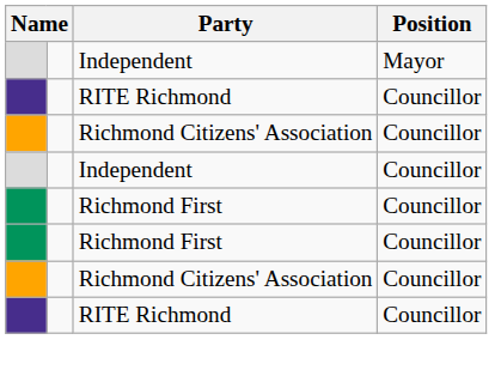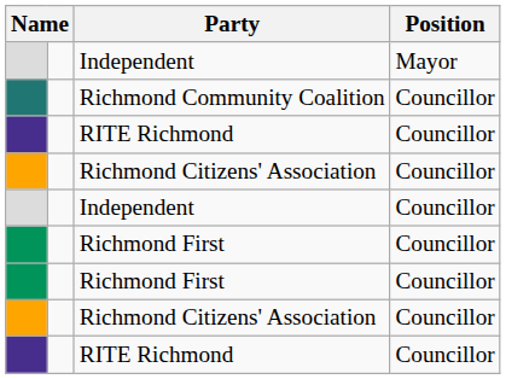+ row: Richmond Community Coalition | Councillor
